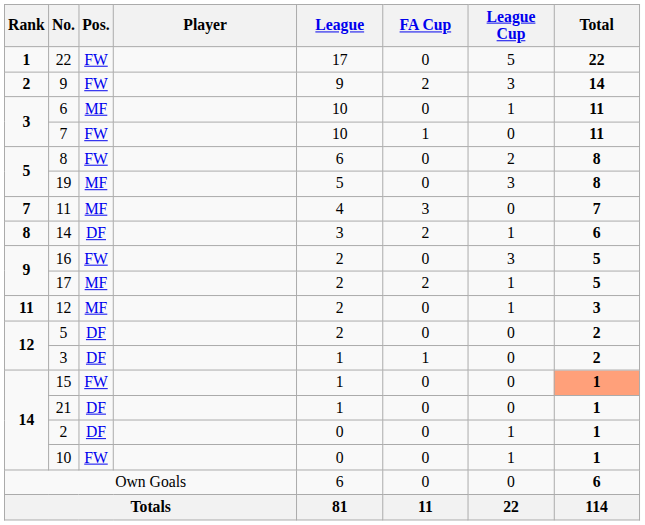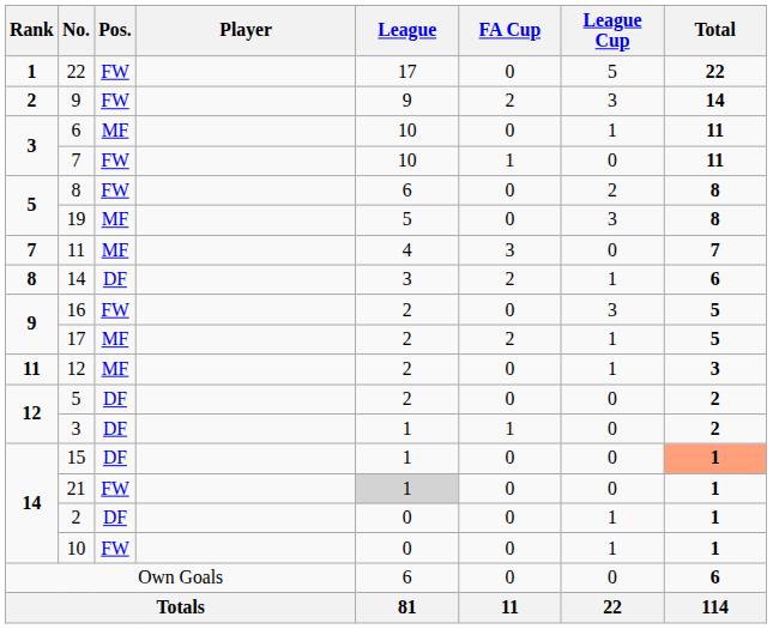15 | Pos.: FW -> DF
21 | Pos.: DF -> FW
21 | League: no background -> lightgrey background
